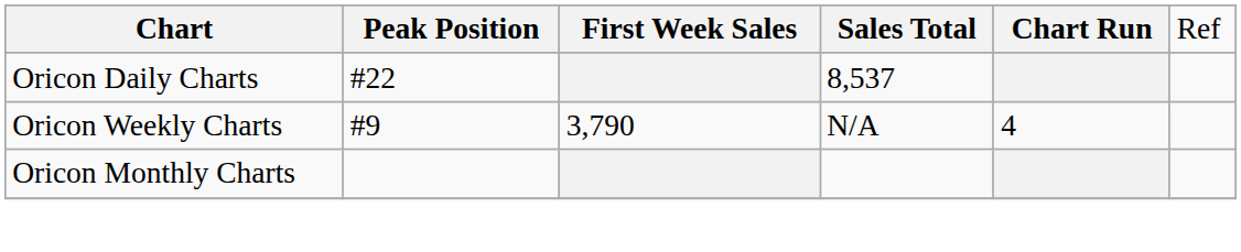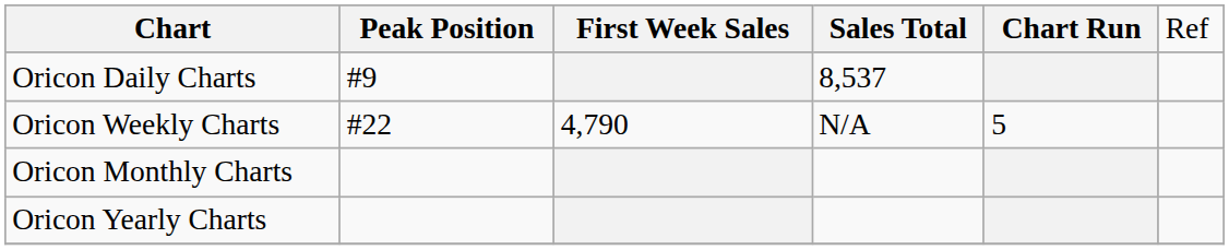Oricon Daily Charts | column 2: #22 -> #9
Oricon Weekly Charts | column 2: #9 -> #22
Oricon Weekly Charts | column 3: 3,790 -> 4,790
Oricon Weekly Charts | column 5: 4 -> 5
+ row: Oricon Yearly Charts
